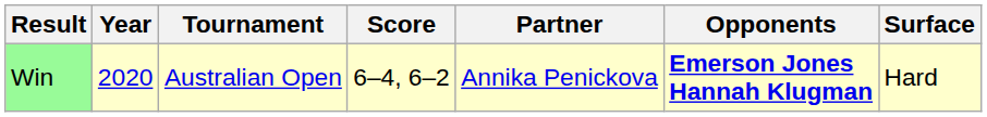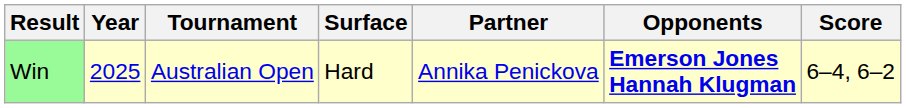columns swapped: Surface <-> Score
Win | Year: 2020 -> 2025
